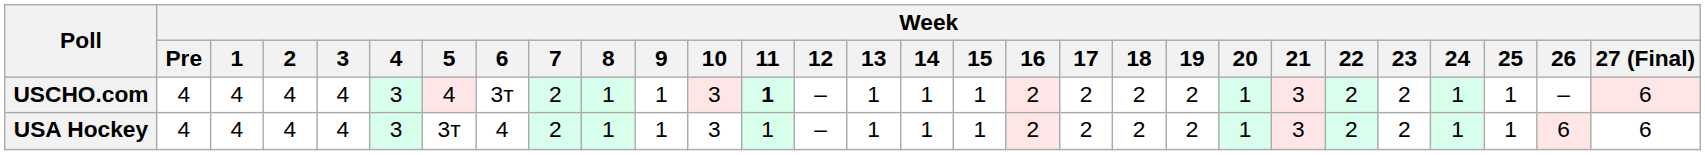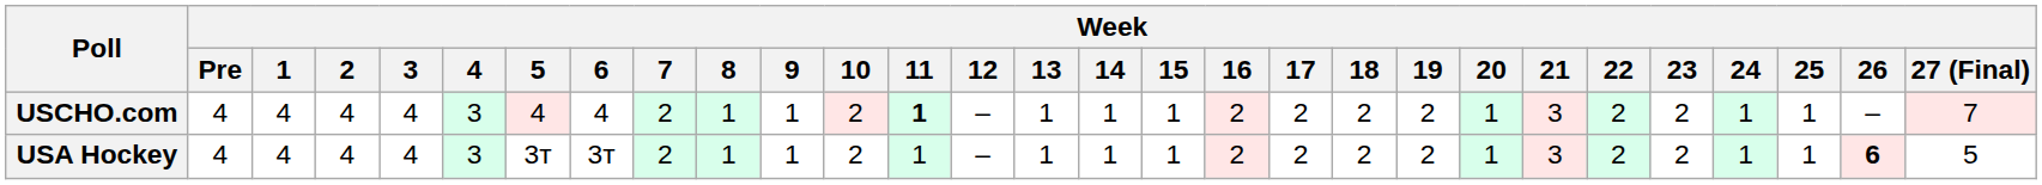USCHO.com | Week / 6: 3т -> 4
USCHO.com | Week / 10: 3 -> 2
USCHO.com | Week / 27 (Final): 6 -> 7
USA Hockey | Week / 6: 4 -> 3т
USA Hockey | Week / 10: 3 -> 2
USA Hockey | Week / 26: normal -> bold
USA Hockey | Week / 27 (Final): 6 -> 5
